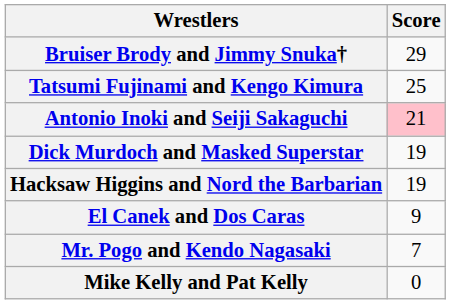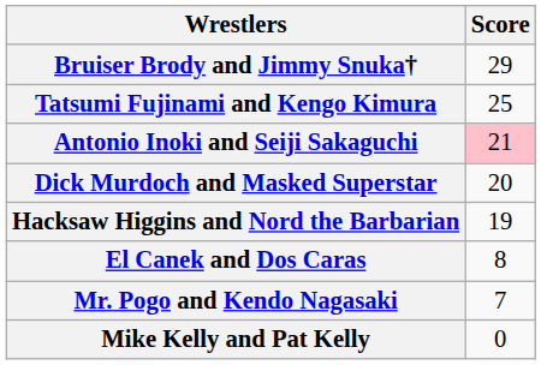Dick Murdoch and Masked Superstar | Score: 19 -> 20
El Canek and Dos Caras | Score: 9 -> 8
